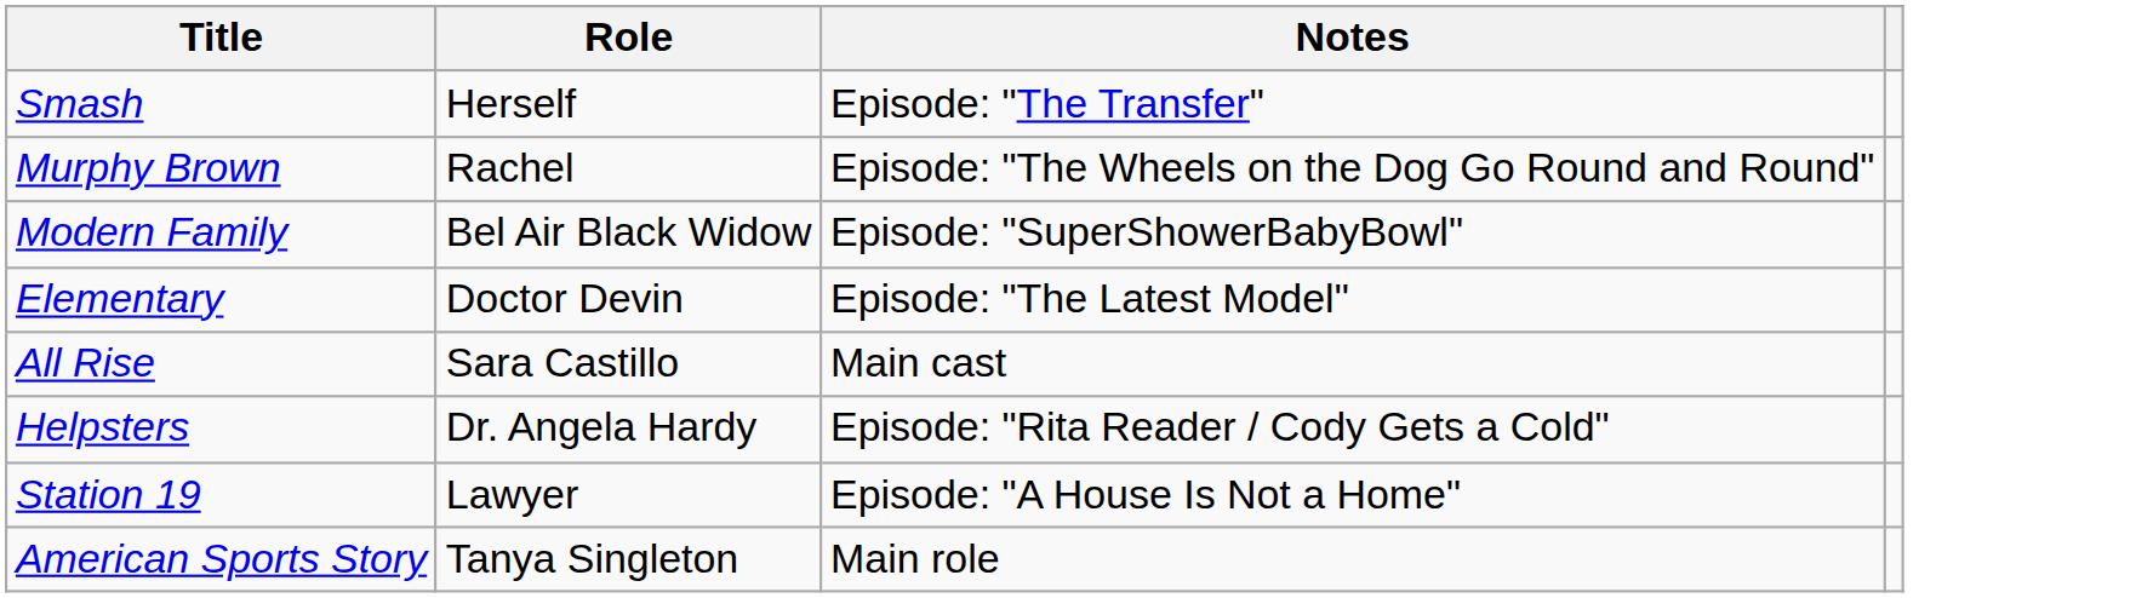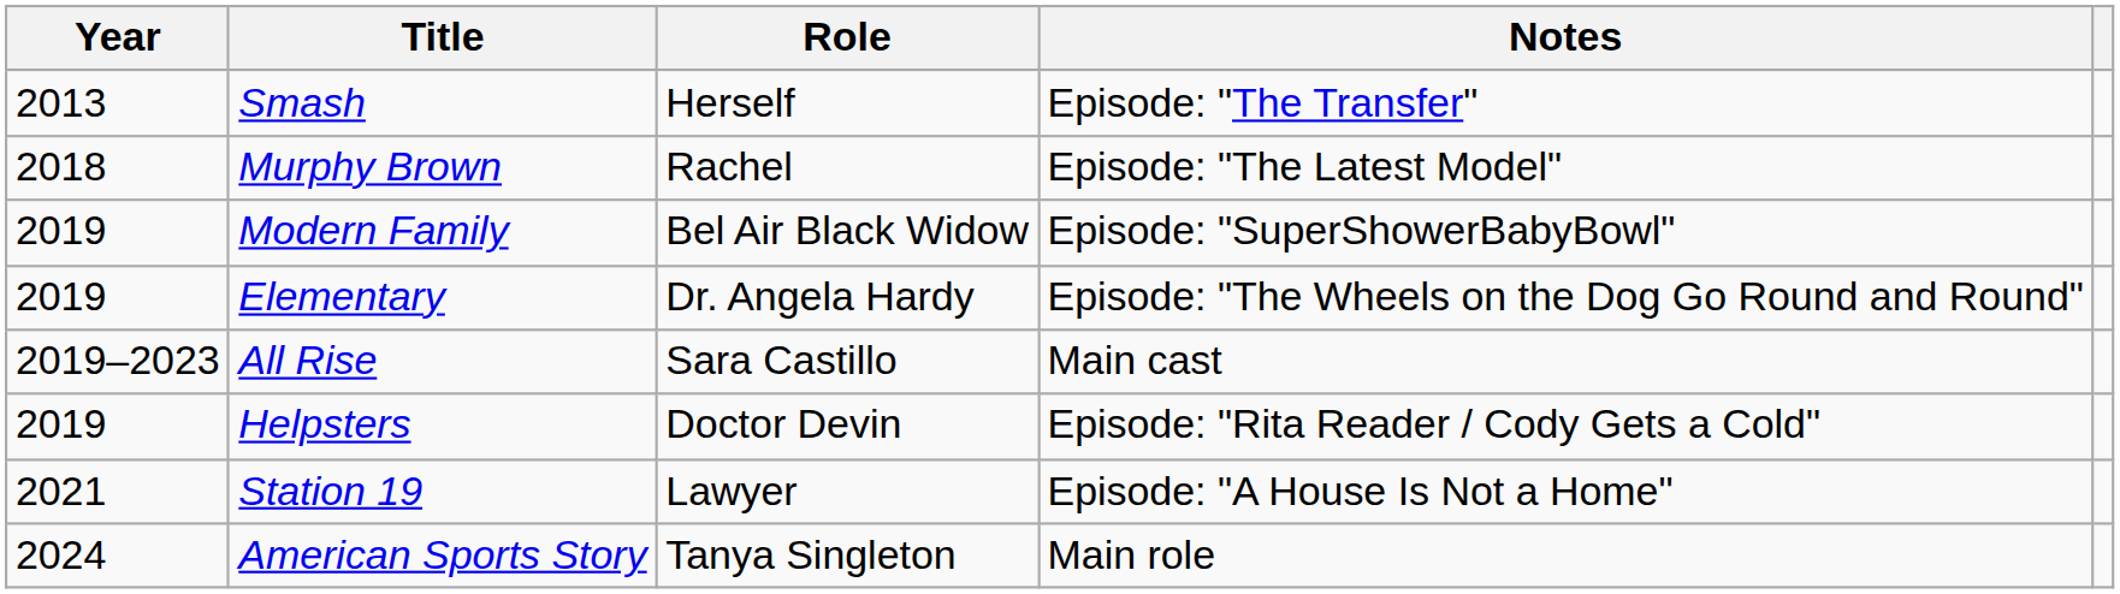+ column: Year | 2013 | 2018 | 2019 | 2019 | 2019–2023 | 2019 | 2021 | 2024
Murphy Brown | Notes: Episode: "The Wheels on the Dog Go Round and Round" -> Episode: "The Latest Model"
Elementary | Role: Doctor Devin -> Dr. Angela Hardy
Elementary | Notes: Episode: "The Latest Model" -> Episode: "The Wheels on the Dog Go Round and Round"
Helpsters | Role: Dr. Angela Hardy -> Doctor Devin
